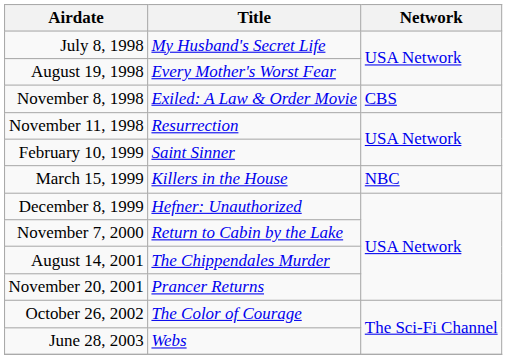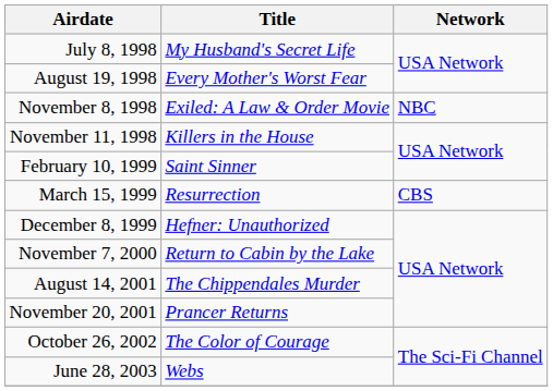November 8, 1998 | Network: CBS -> NBC
November 11, 1998 | Title: Resurrection -> Killers in the House
March 15, 1999 | Title: Killers in the House -> Resurrection
March 15, 1999 | Network: NBC -> CBS
